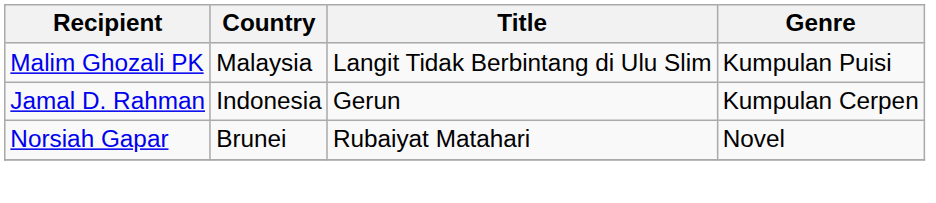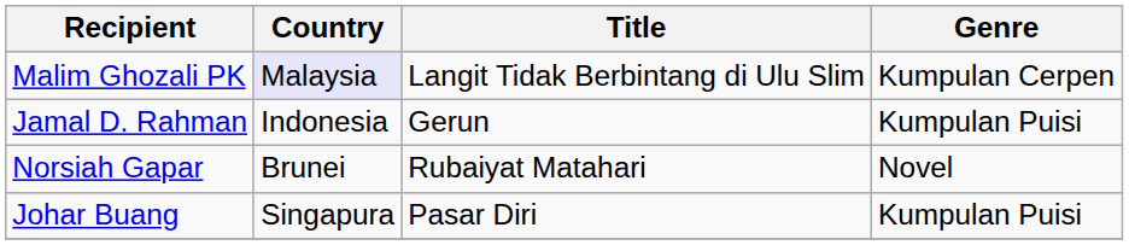Malim Ghozali PK | Country: no background -> lavender background
Malim Ghozali PK | Genre: Kumpulan Puisi -> Kumpulan Cerpen
Jamal D. Rahman | Genre: Kumpulan Cerpen -> Kumpulan Puisi
+ row: Johar Buang | Singapura | Pasar Diri | Kumpulan Puisi
